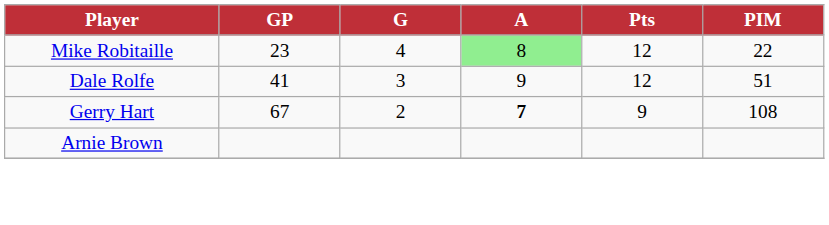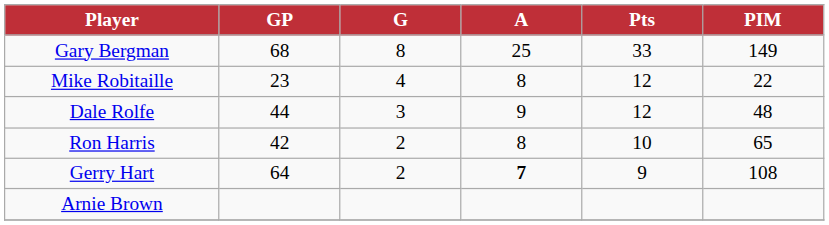+ row: Gary Bergman | 68 | 8 | 25 | 33 | 149
Mike Robitaille | A: lightgreen background -> no background
Dale Rolfe | GP: 41 -> 44
Dale Rolfe | PIM: 51 -> 48
+ row: Ron Harris | 42 | 2 | 8 | 10 | 65
Gerry Hart | GP: 67 -> 64
